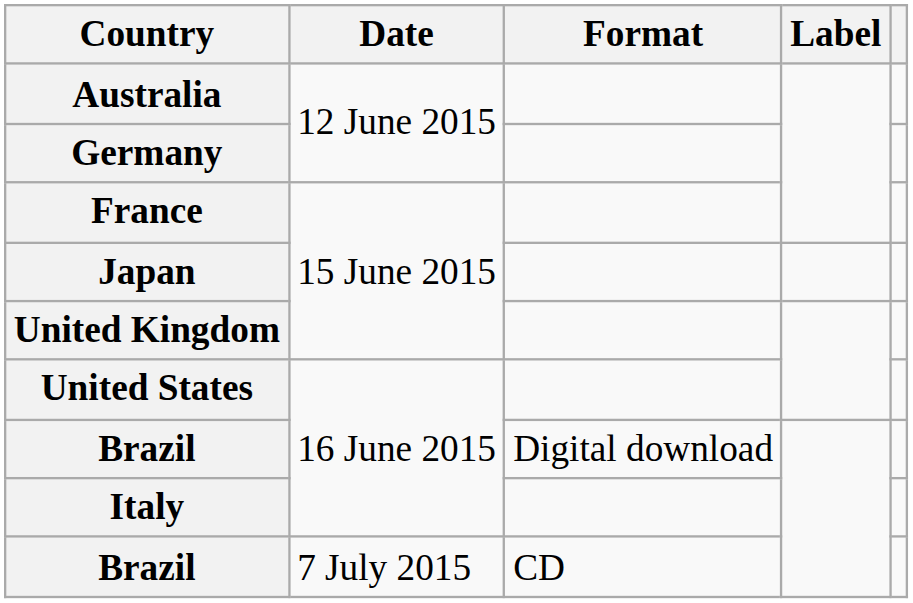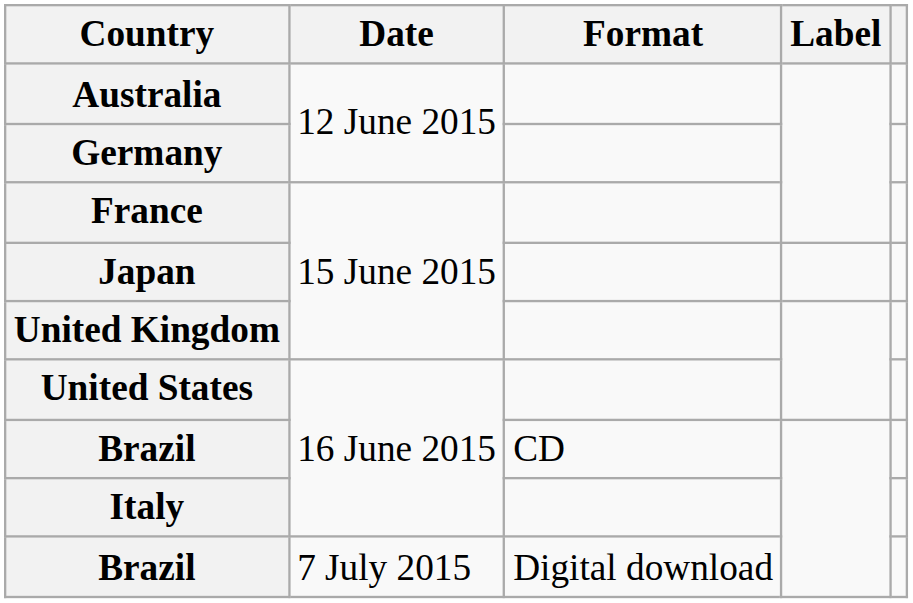Brazil / 16 June 2015 | Format: Digital download -> CD
Brazil / 7 July 2015 | Format: CD -> Digital download
